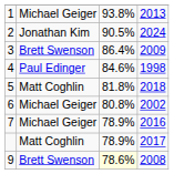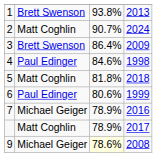1 | column 2: Michael Geiger -> Brett Swenson
2 | column 2: Jonathan Kim -> Matt Coghlin
2 | column 3: 90.5% -> 90.7%
6 | column 2: Michael Geiger -> Paul Edinger
6 | column 3: 80.8% -> 80.6%
6 | column 4: 2002 -> 1999
9 | column 2: Brett Swenson -> Michael Geiger
